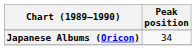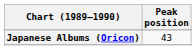Japanese Albums (Oricon) | Peak position: 34 -> 43
